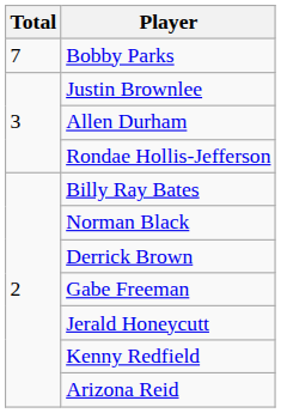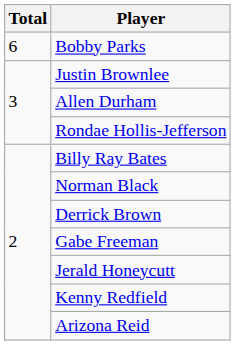Bobby Parks | Total: 7 -> 6
